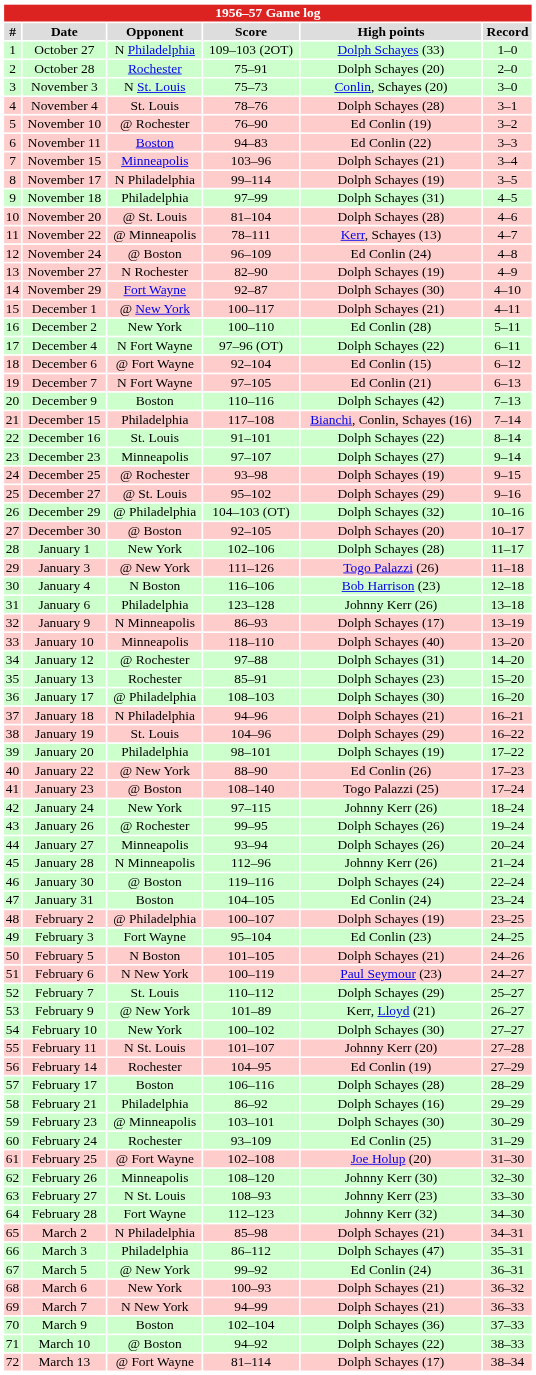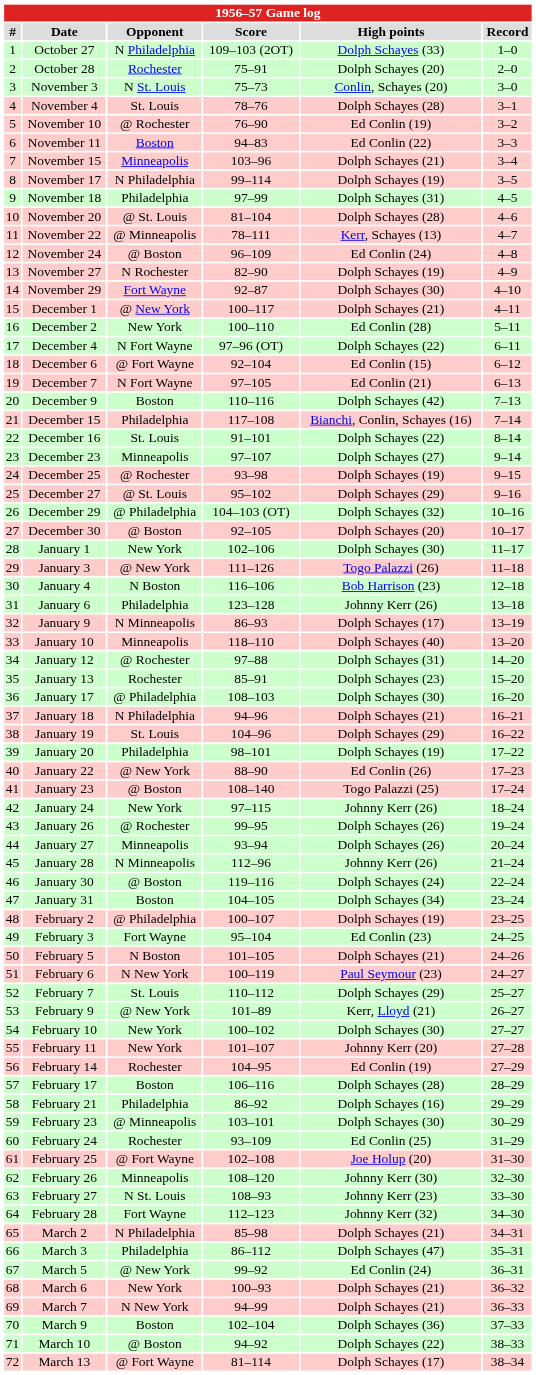January 1 | High points: Dolph Schayes (28) -> Dolph Schayes (30)
January 31 | High points: Ed Conlin (24) -> Dolph Schayes (34)
February 11 | Opponent: N St. Louis -> New York
